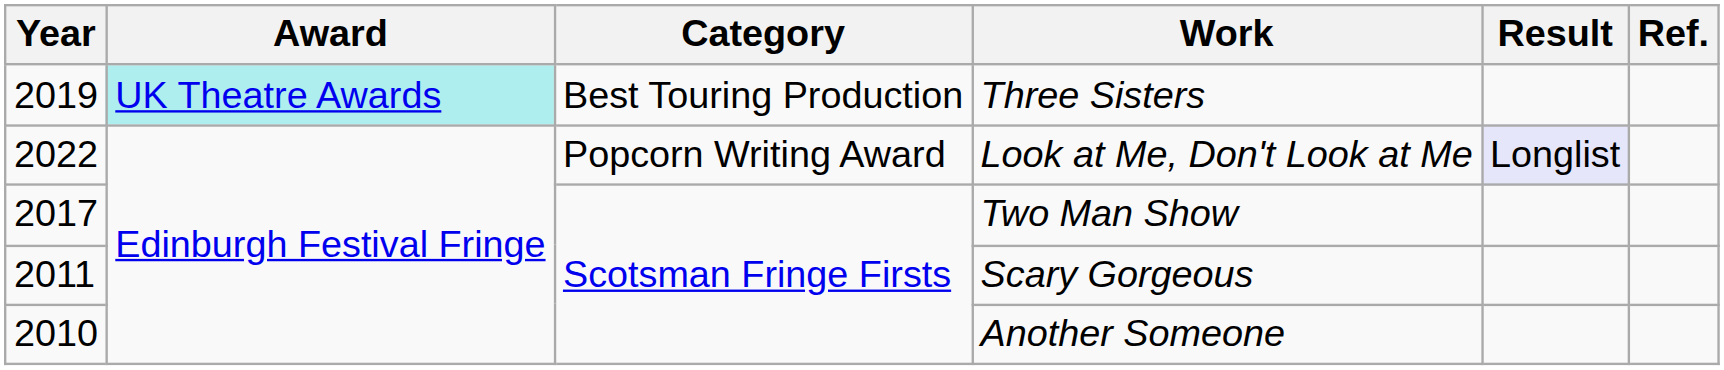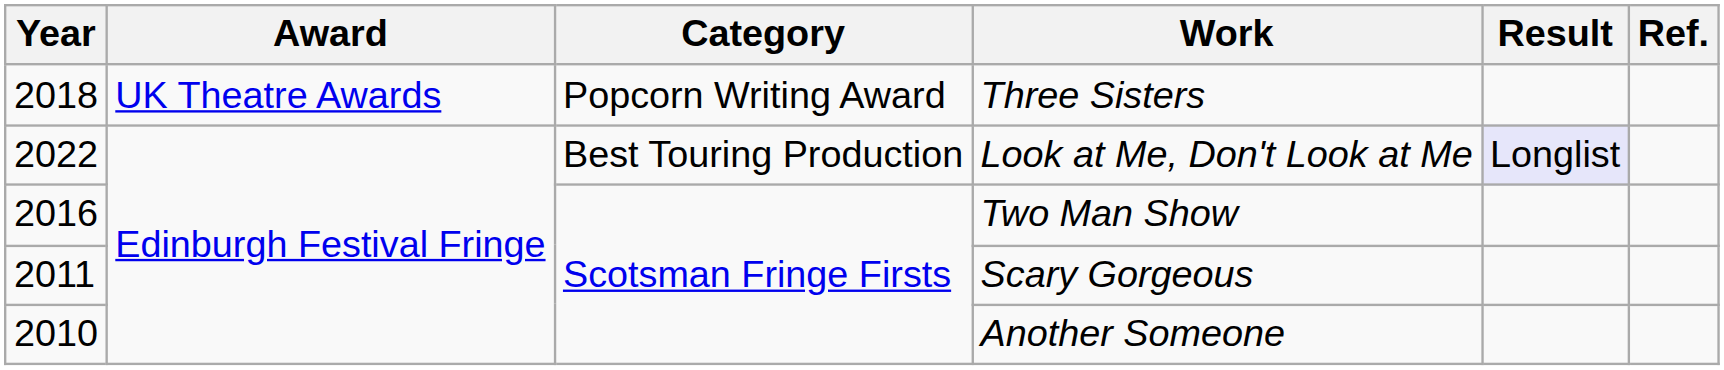Three Sisters | Year: 2019 -> 2018
Three Sisters | Award: paleturquoise background -> no background
Three Sisters | Category: Best Touring Production -> Popcorn Writing Award
Look at Me, Don't Look at Me | Category: Popcorn Writing Award -> Best Touring Production
Two Man Show | Year: 2017 -> 2016
